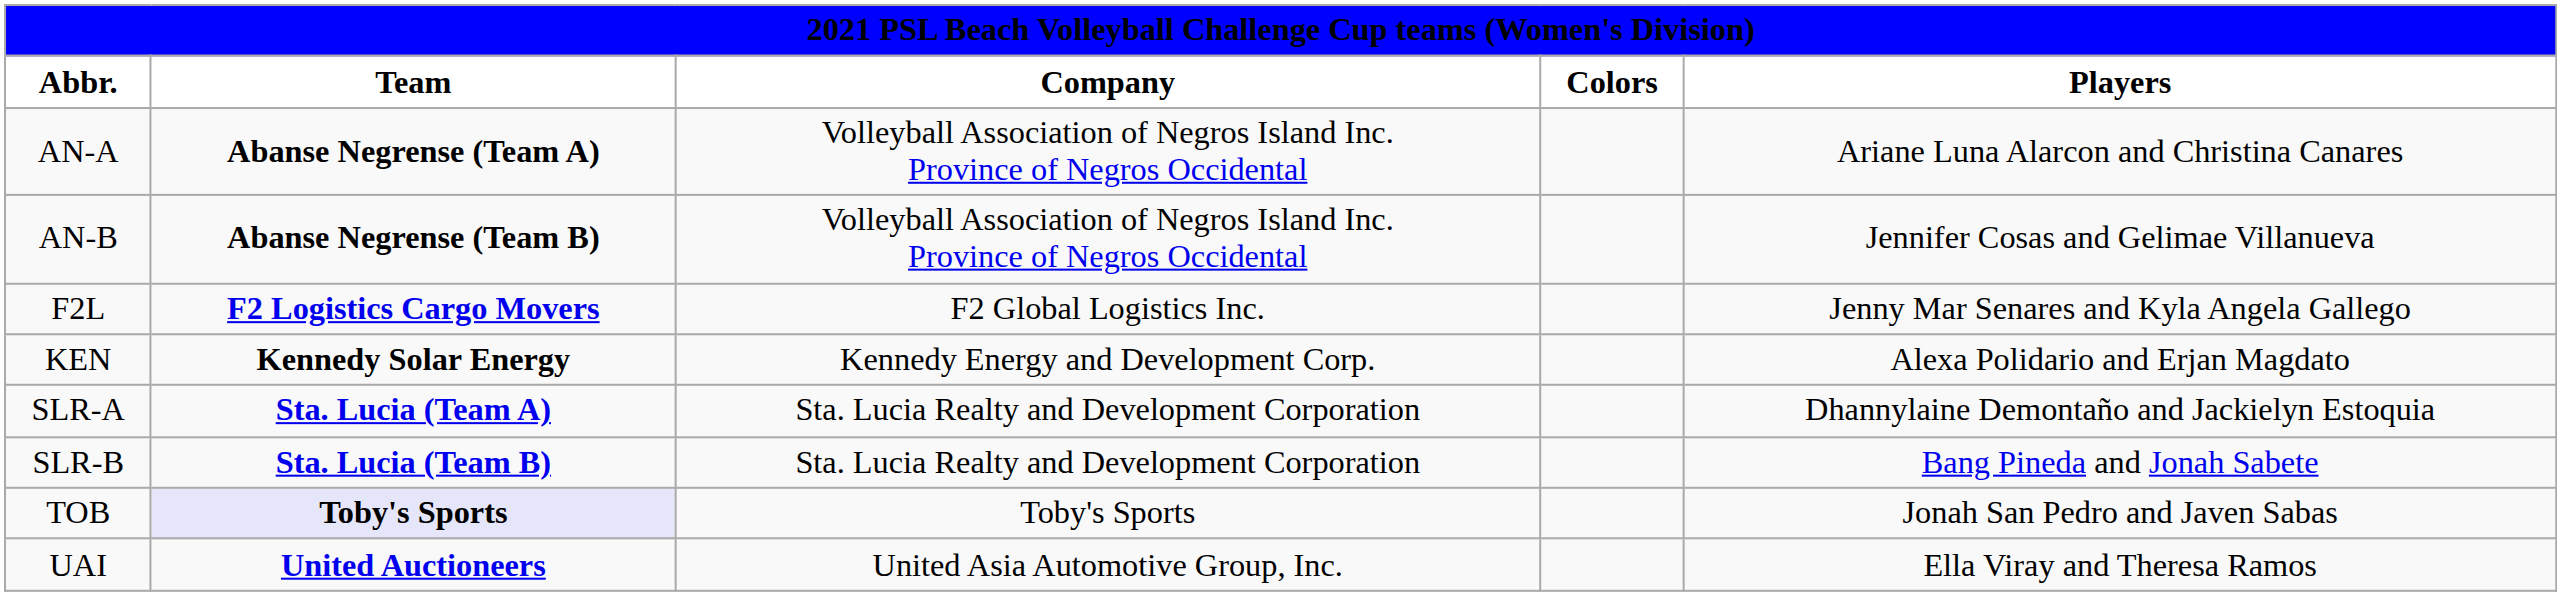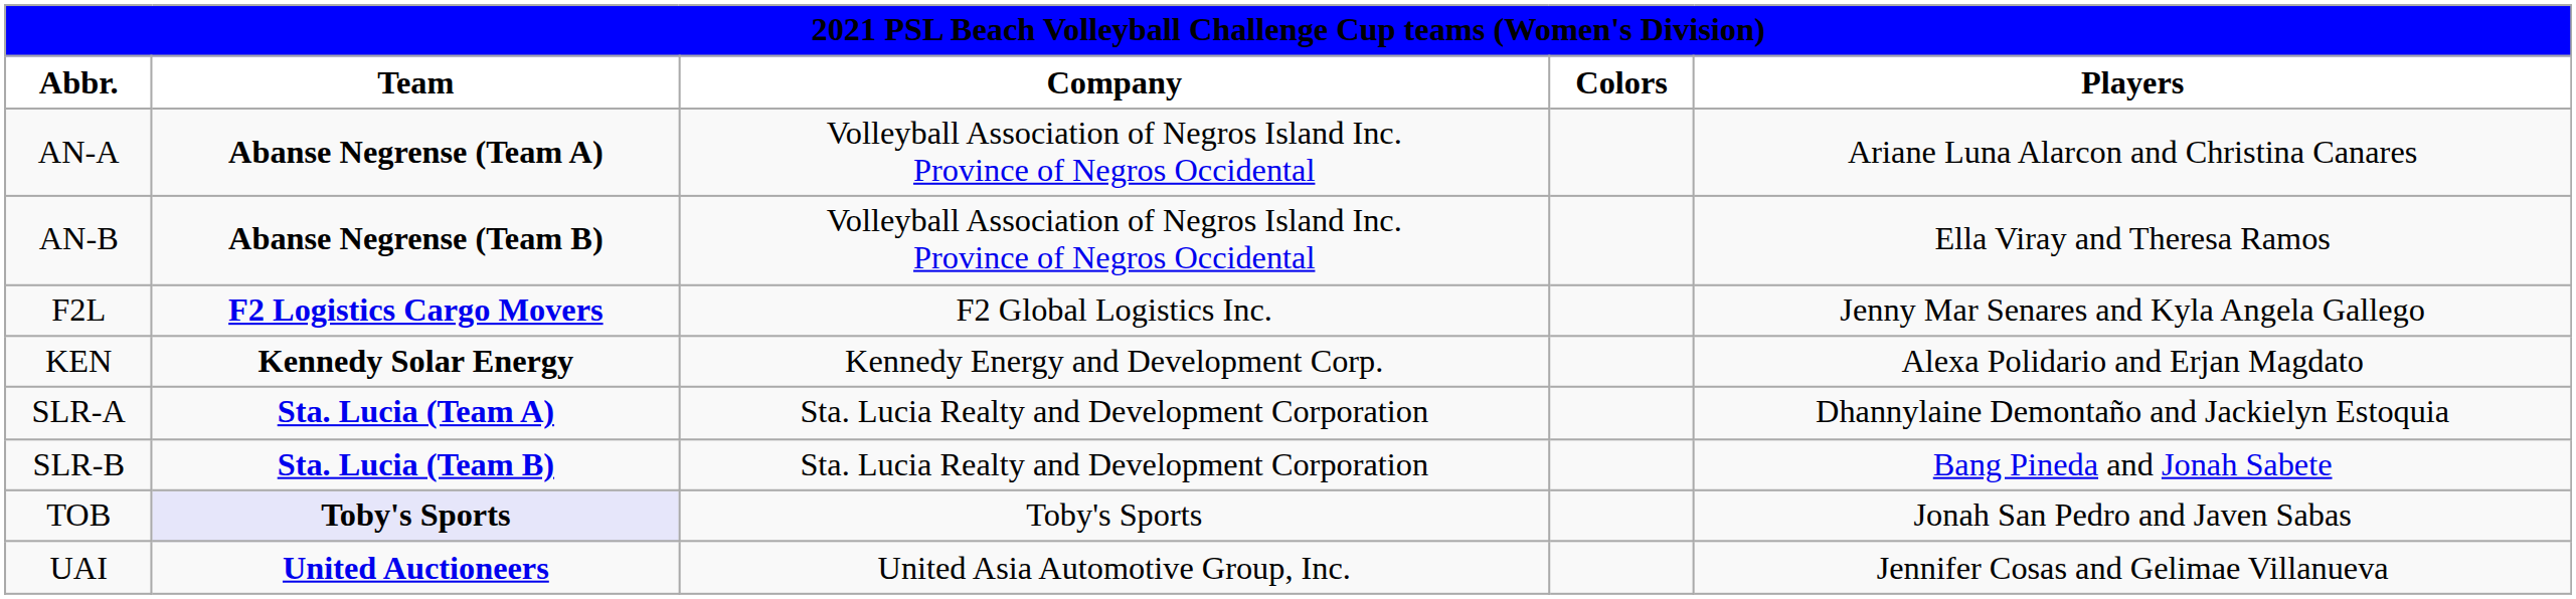AN-B | Players: Jennifer Cosas and Gelimae Villanueva -> Ella Viray and Theresa Ramos
UAI | Players: Ella Viray and Theresa Ramos -> Jennifer Cosas and Gelimae Villanueva
